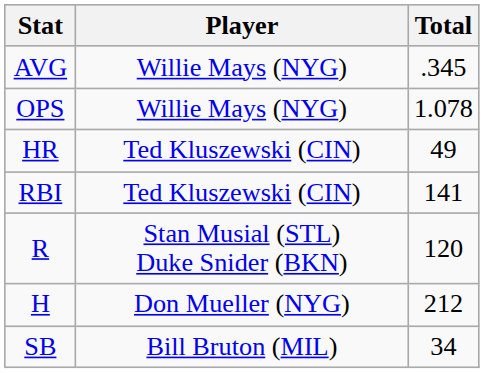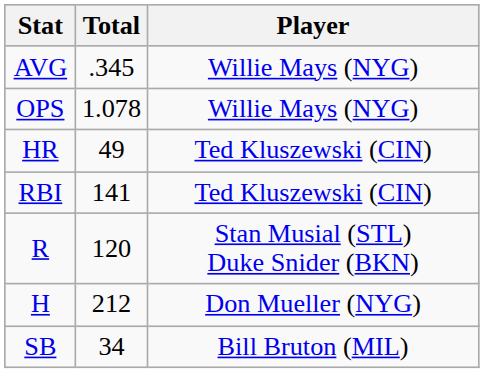columns swapped: Player <-> Total
